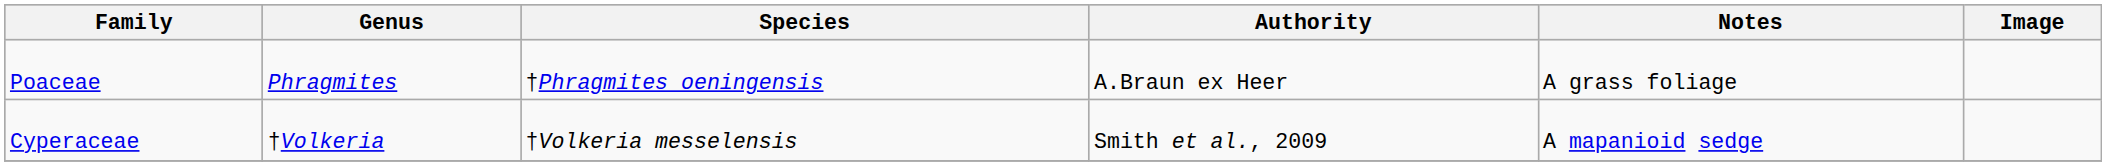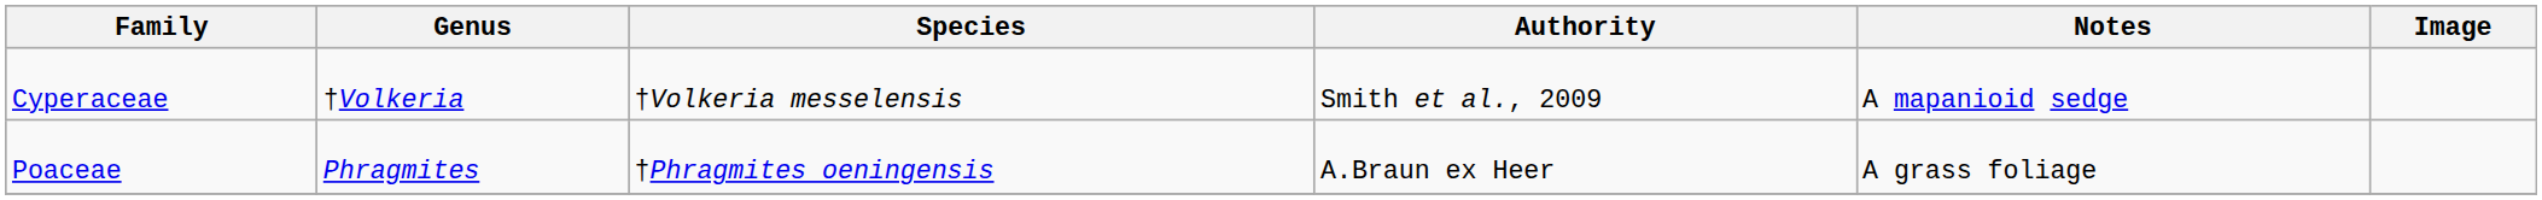rows swapped: Cyperaceae <-> Poaceae
